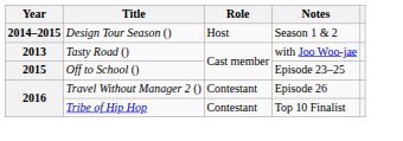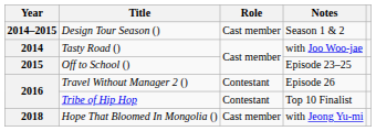Design Tour Season () | Role: Host -> Cast member
Tasty Road () | Year: 2013 -> 2014
+ row: 2018 | Hope That Bloomed In Mongolia () | Cast member | with Jeong Yu-mi
